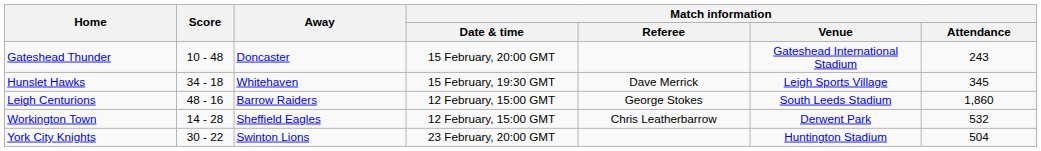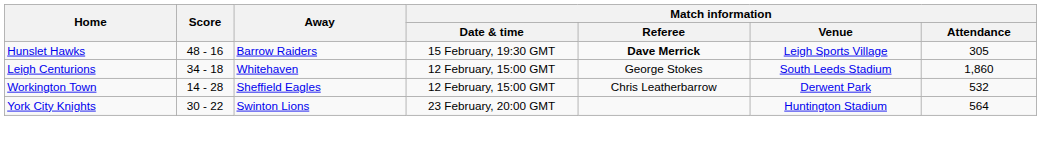- row: Gateshead Thunder | 10 - 48 | Doncaster | 15 February, 20:00 GMT | Gateshead International Stadium | 243
Hunslet Hawks | Score: 34 - 18 -> 48 - 16
Hunslet Hawks | Away: Whitehaven -> Barrow Raiders
Hunslet Hawks | Match information / Referee: normal -> bold
Hunslet Hawks | Match information / Attendance: 345 -> 305
Leigh Centurions | Score: 48 - 16 -> 34 - 18
Leigh Centurions | Away: Barrow Raiders -> Whitehaven
York City Knights | Match information / Attendance: 504 -> 564
